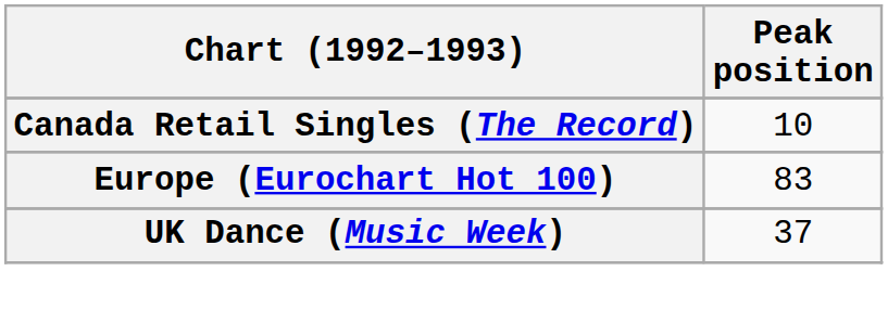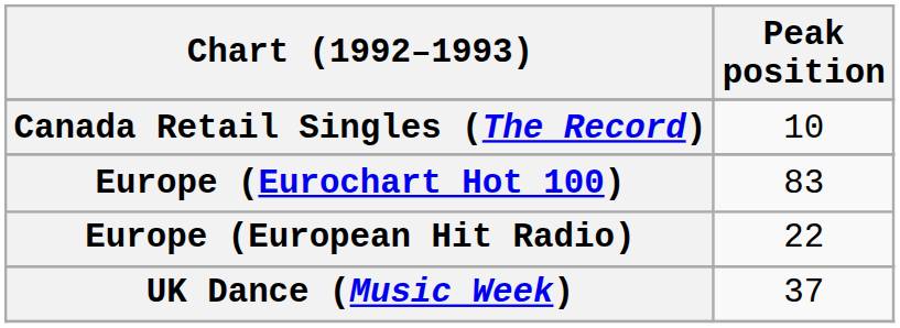+ row: Europe (European Hit Radio) | 22
